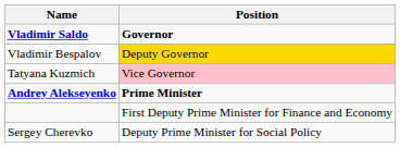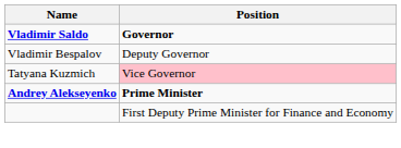Vladimir Bespalov | Position: gold background -> no background
- row: Sergey Cherevko | Deputy Prime Minister for Social Policy
